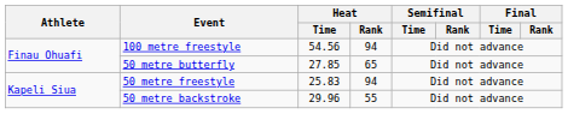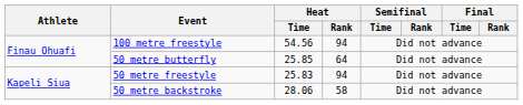50 metre butterfly | Heat / Time: 27.85 -> 25.85
50 metre butterfly | Heat / Rank: 65 -> 64
50 metre backstroke | Heat / Time: 29.96 -> 28.06
50 metre backstroke | Heat / Rank: 55 -> 58
